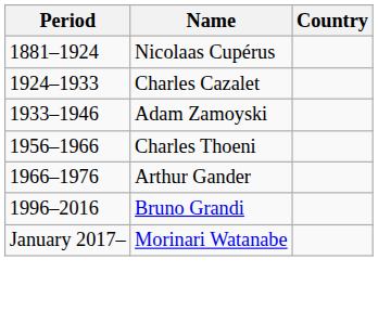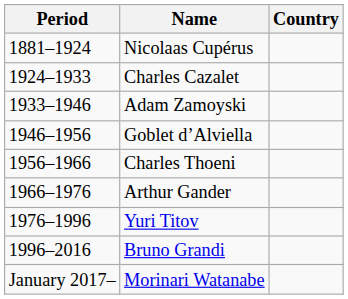+ row: 1946–1956 | Goblet d’Alviella
+ row: 1976–1996 | Yuri Titov
